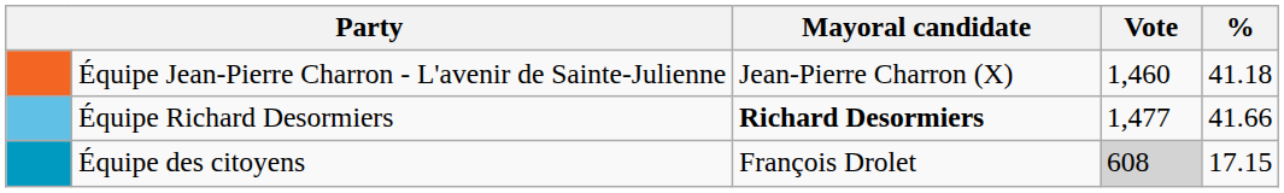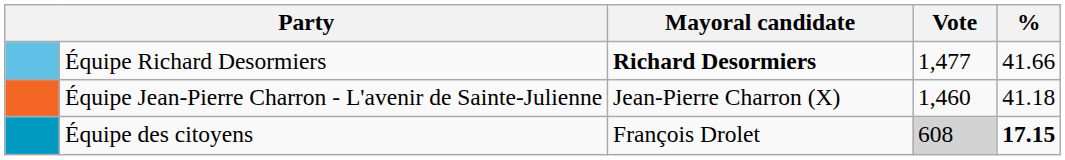rows swapped: Équipe Richard Desormiers <-> Équipe Jean-Pierre Charron - L'avenir de Sainte-Julienne
Équipe des citoyens | %: normal -> bold
